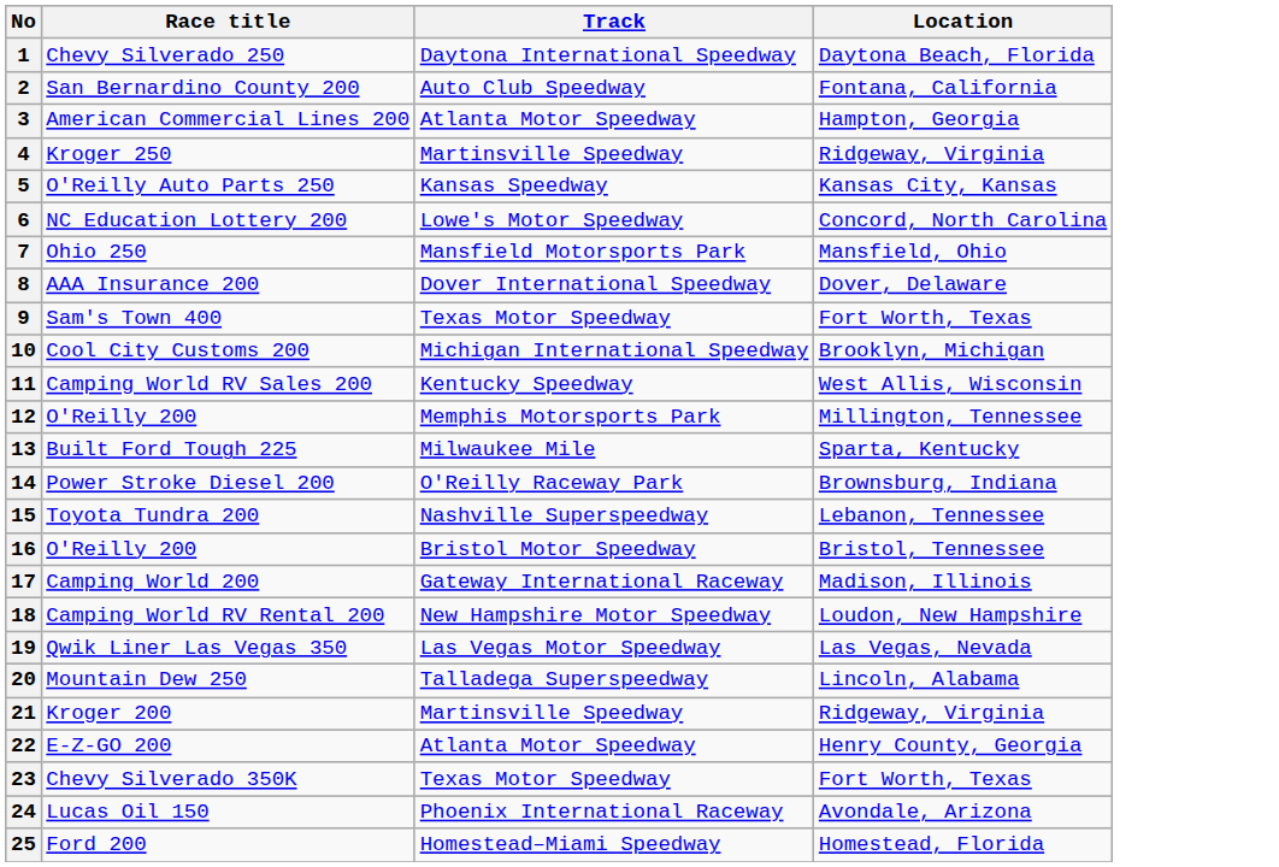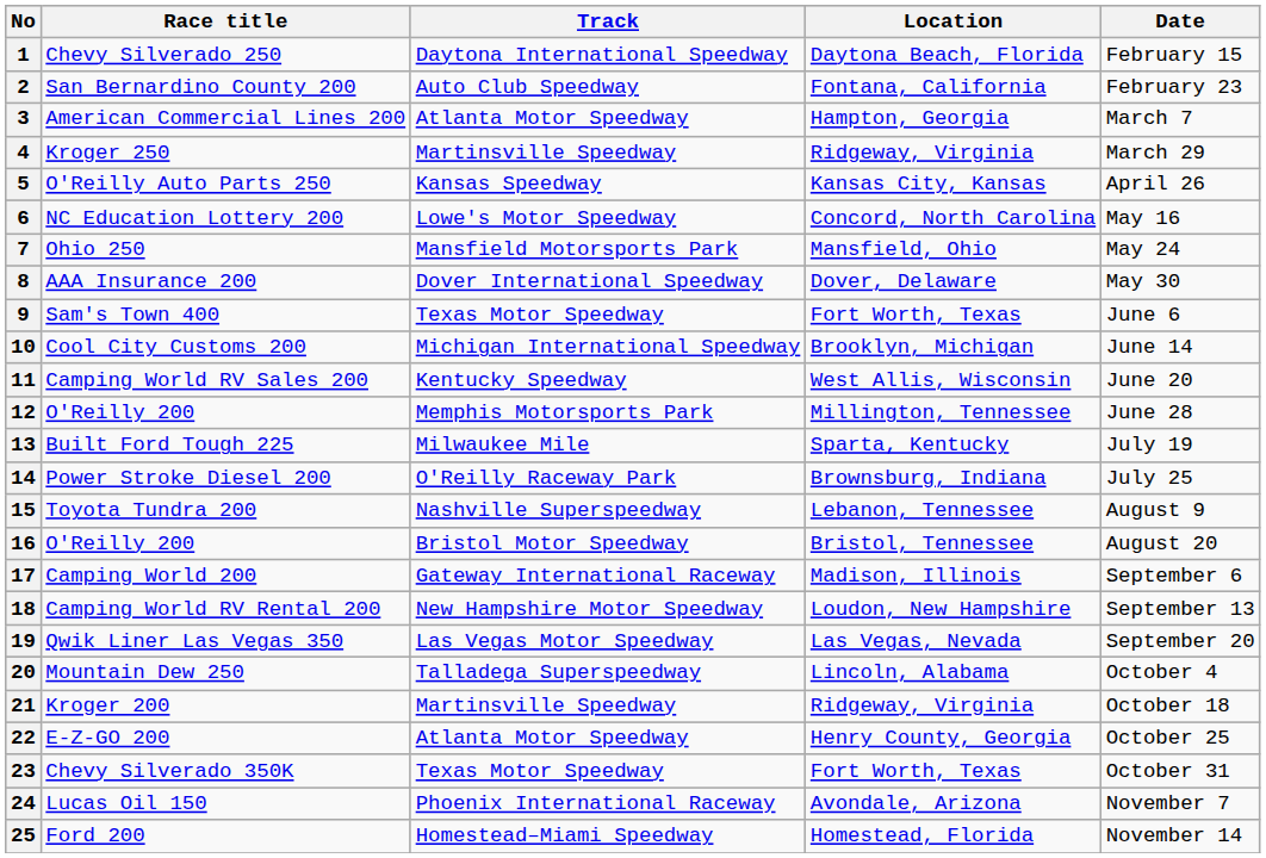+ column: Date | February 15 | February 23 | March 7 | March 29 | April 26 | May 16 | May 24 | May 30 | June 6 | June 14 | June 20 | June 28 | July 19 | July 25 | August 9 | August 20 | September 6 | September 13 | September 20 | October 4 | October 18 | October 25 | October 31 | November 7 | November 14
